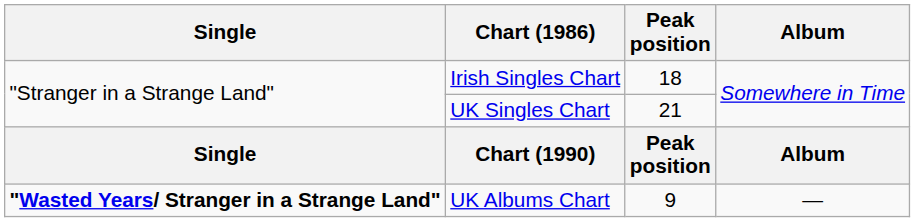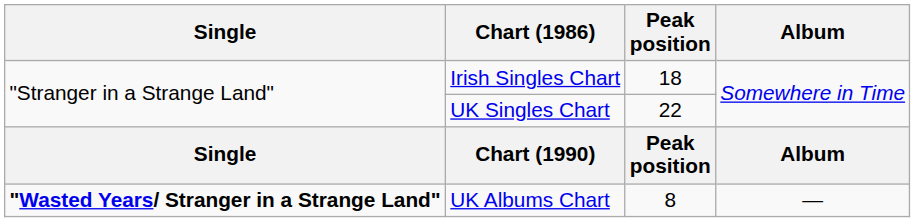UK Singles Chart | Peak position: 21 -> 22
UK Albums Chart | Peak position: 9 -> 8
